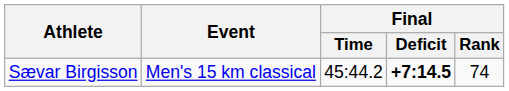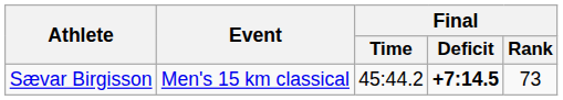Sævar Birgisson | Final / Rank: 74 -> 73
